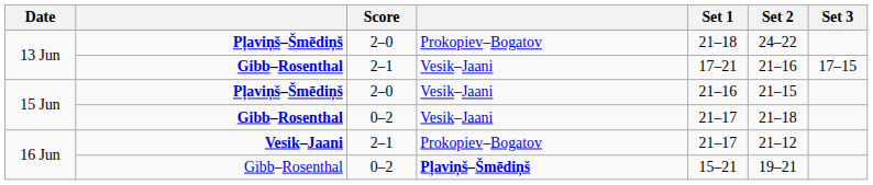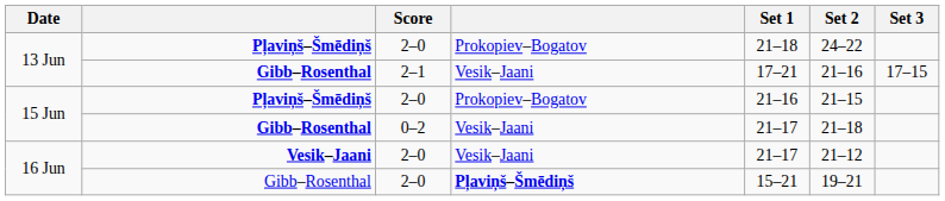15 Jun / Pļaviņš–Šmēdiņš | column 4: Vesik–Jaani -> Prokopiev–Bogatov
16 Jun / Vesik–Jaani | Score: 2–1 -> 2–0
16 Jun / Vesik–Jaani | column 4: Prokopiev–Bogatov -> Vesik–Jaani
16 Jun / Gibb–Rosenthal | Score: 0–2 -> 2–0
